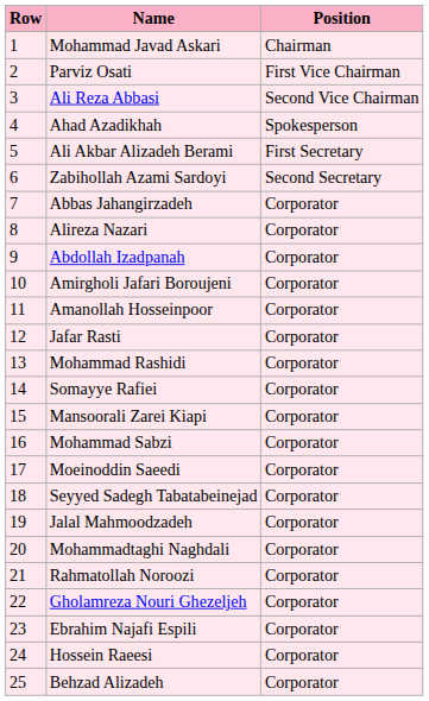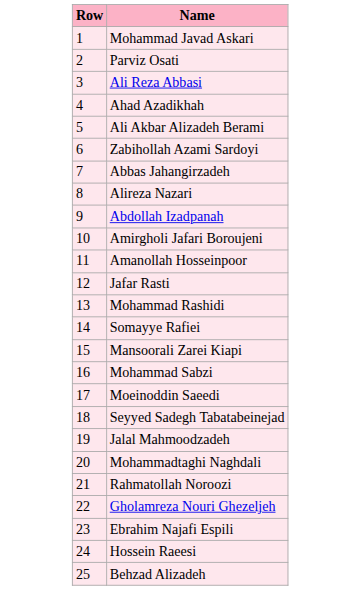- column: Position | Chairman | First Vice Chairman | Second Vice Chairman | Spokesperson | First Secretary | Second Secretary | Corporator | Corporator | Corporator | Corporator | Corporator | Corporator | Corporator | Corporator | Corporator | Corporator | Corporator | Corporator | Corporator | Corporator | Corporator | Corporator | Corporator | Corporator | Corporator
